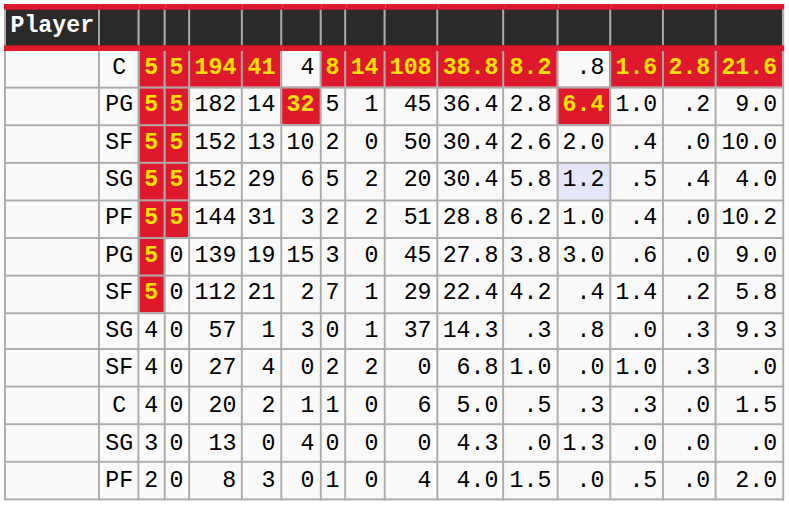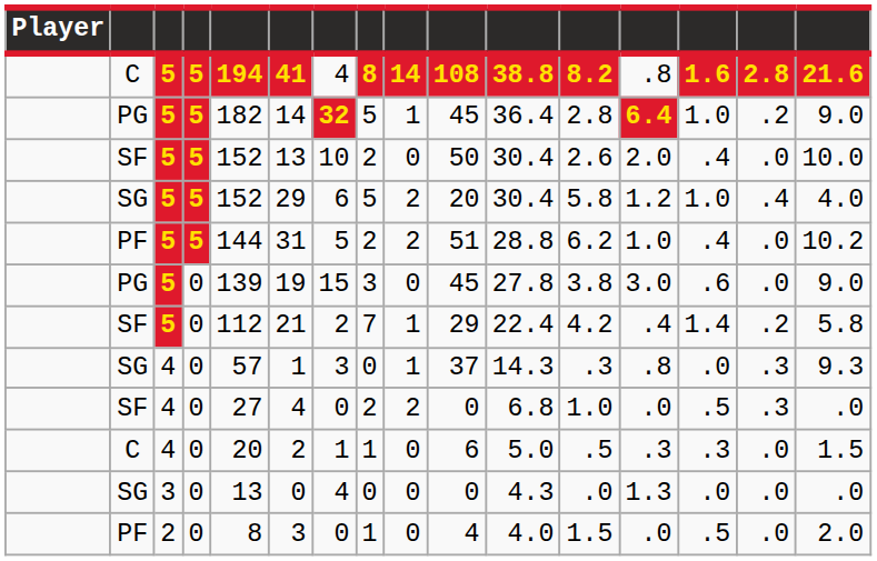SG / 5 | column 13: lavender background -> no background
SG / 5 | column 14: .5 -> 1.0
PF / 5 | column 7: 3 -> 5
SF / 4 | column 14: 1.0 -> .5
